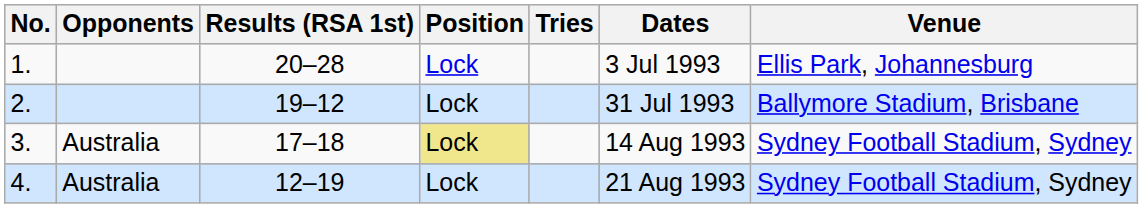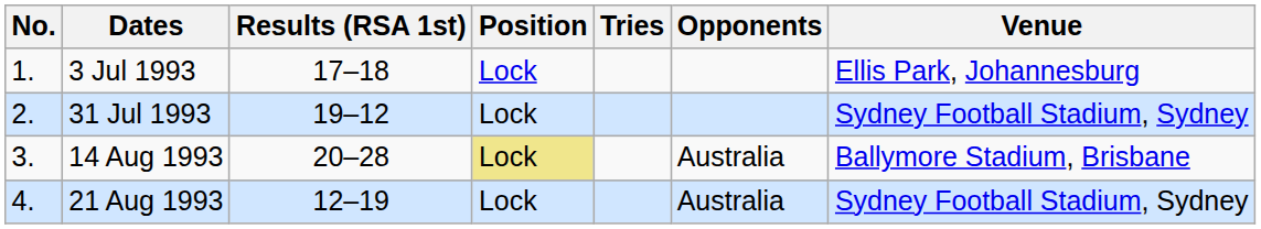columns swapped: Opponents <-> Dates
1. | Results (RSA 1st): 20–28 -> 17–18
2. | Venue: Ballymore Stadium, Brisbane -> Sydney Football Stadium, Sydney
3. | Results (RSA 1st): 17–18 -> 20–28
3. | Venue: Sydney Football Stadium, Sydney -> Ballymore Stadium, Brisbane
